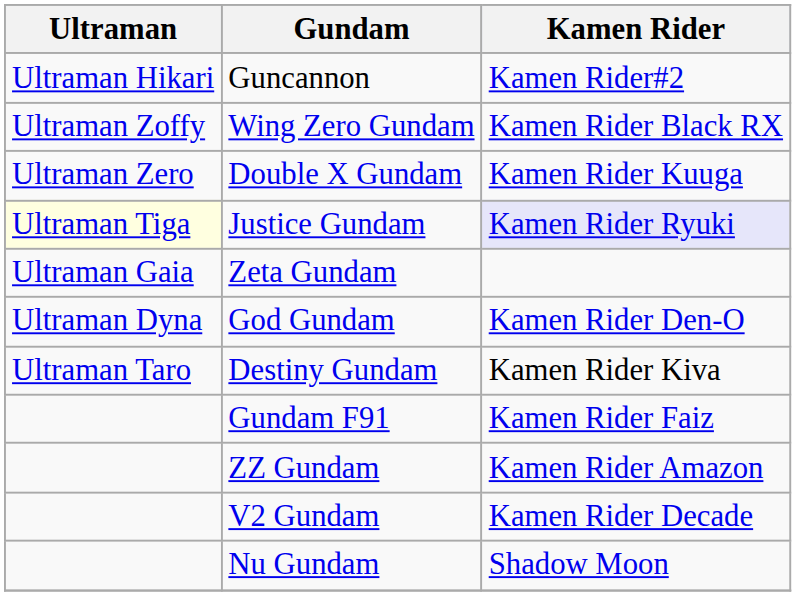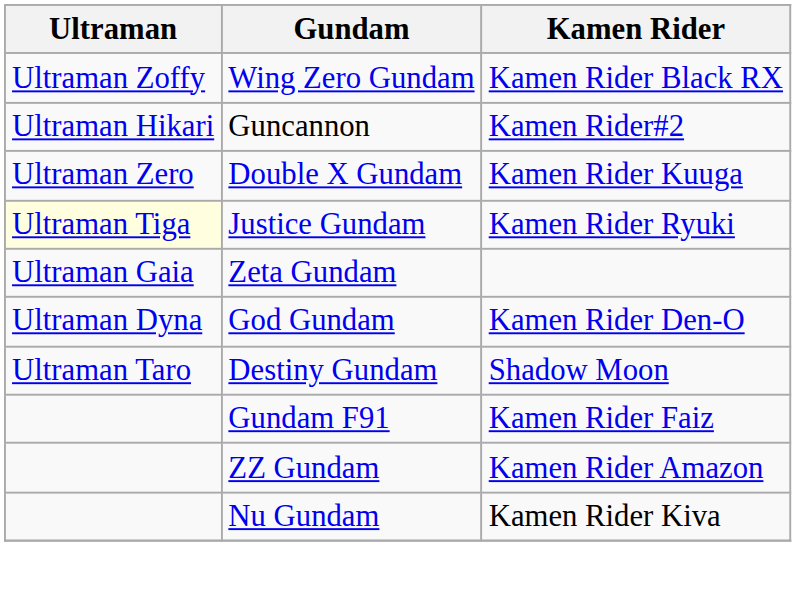rows swapped: Guncannon <-> Wing Zero Gundam
Justice Gundam | Kamen Rider: lavender background -> no background
Destiny Gundam | Kamen Rider: Kamen Rider Kiva -> Shadow Moon
- row: V2 Gundam | Kamen Rider Decade
Nu Gundam | Kamen Rider: Shadow Moon -> Kamen Rider Kiva
